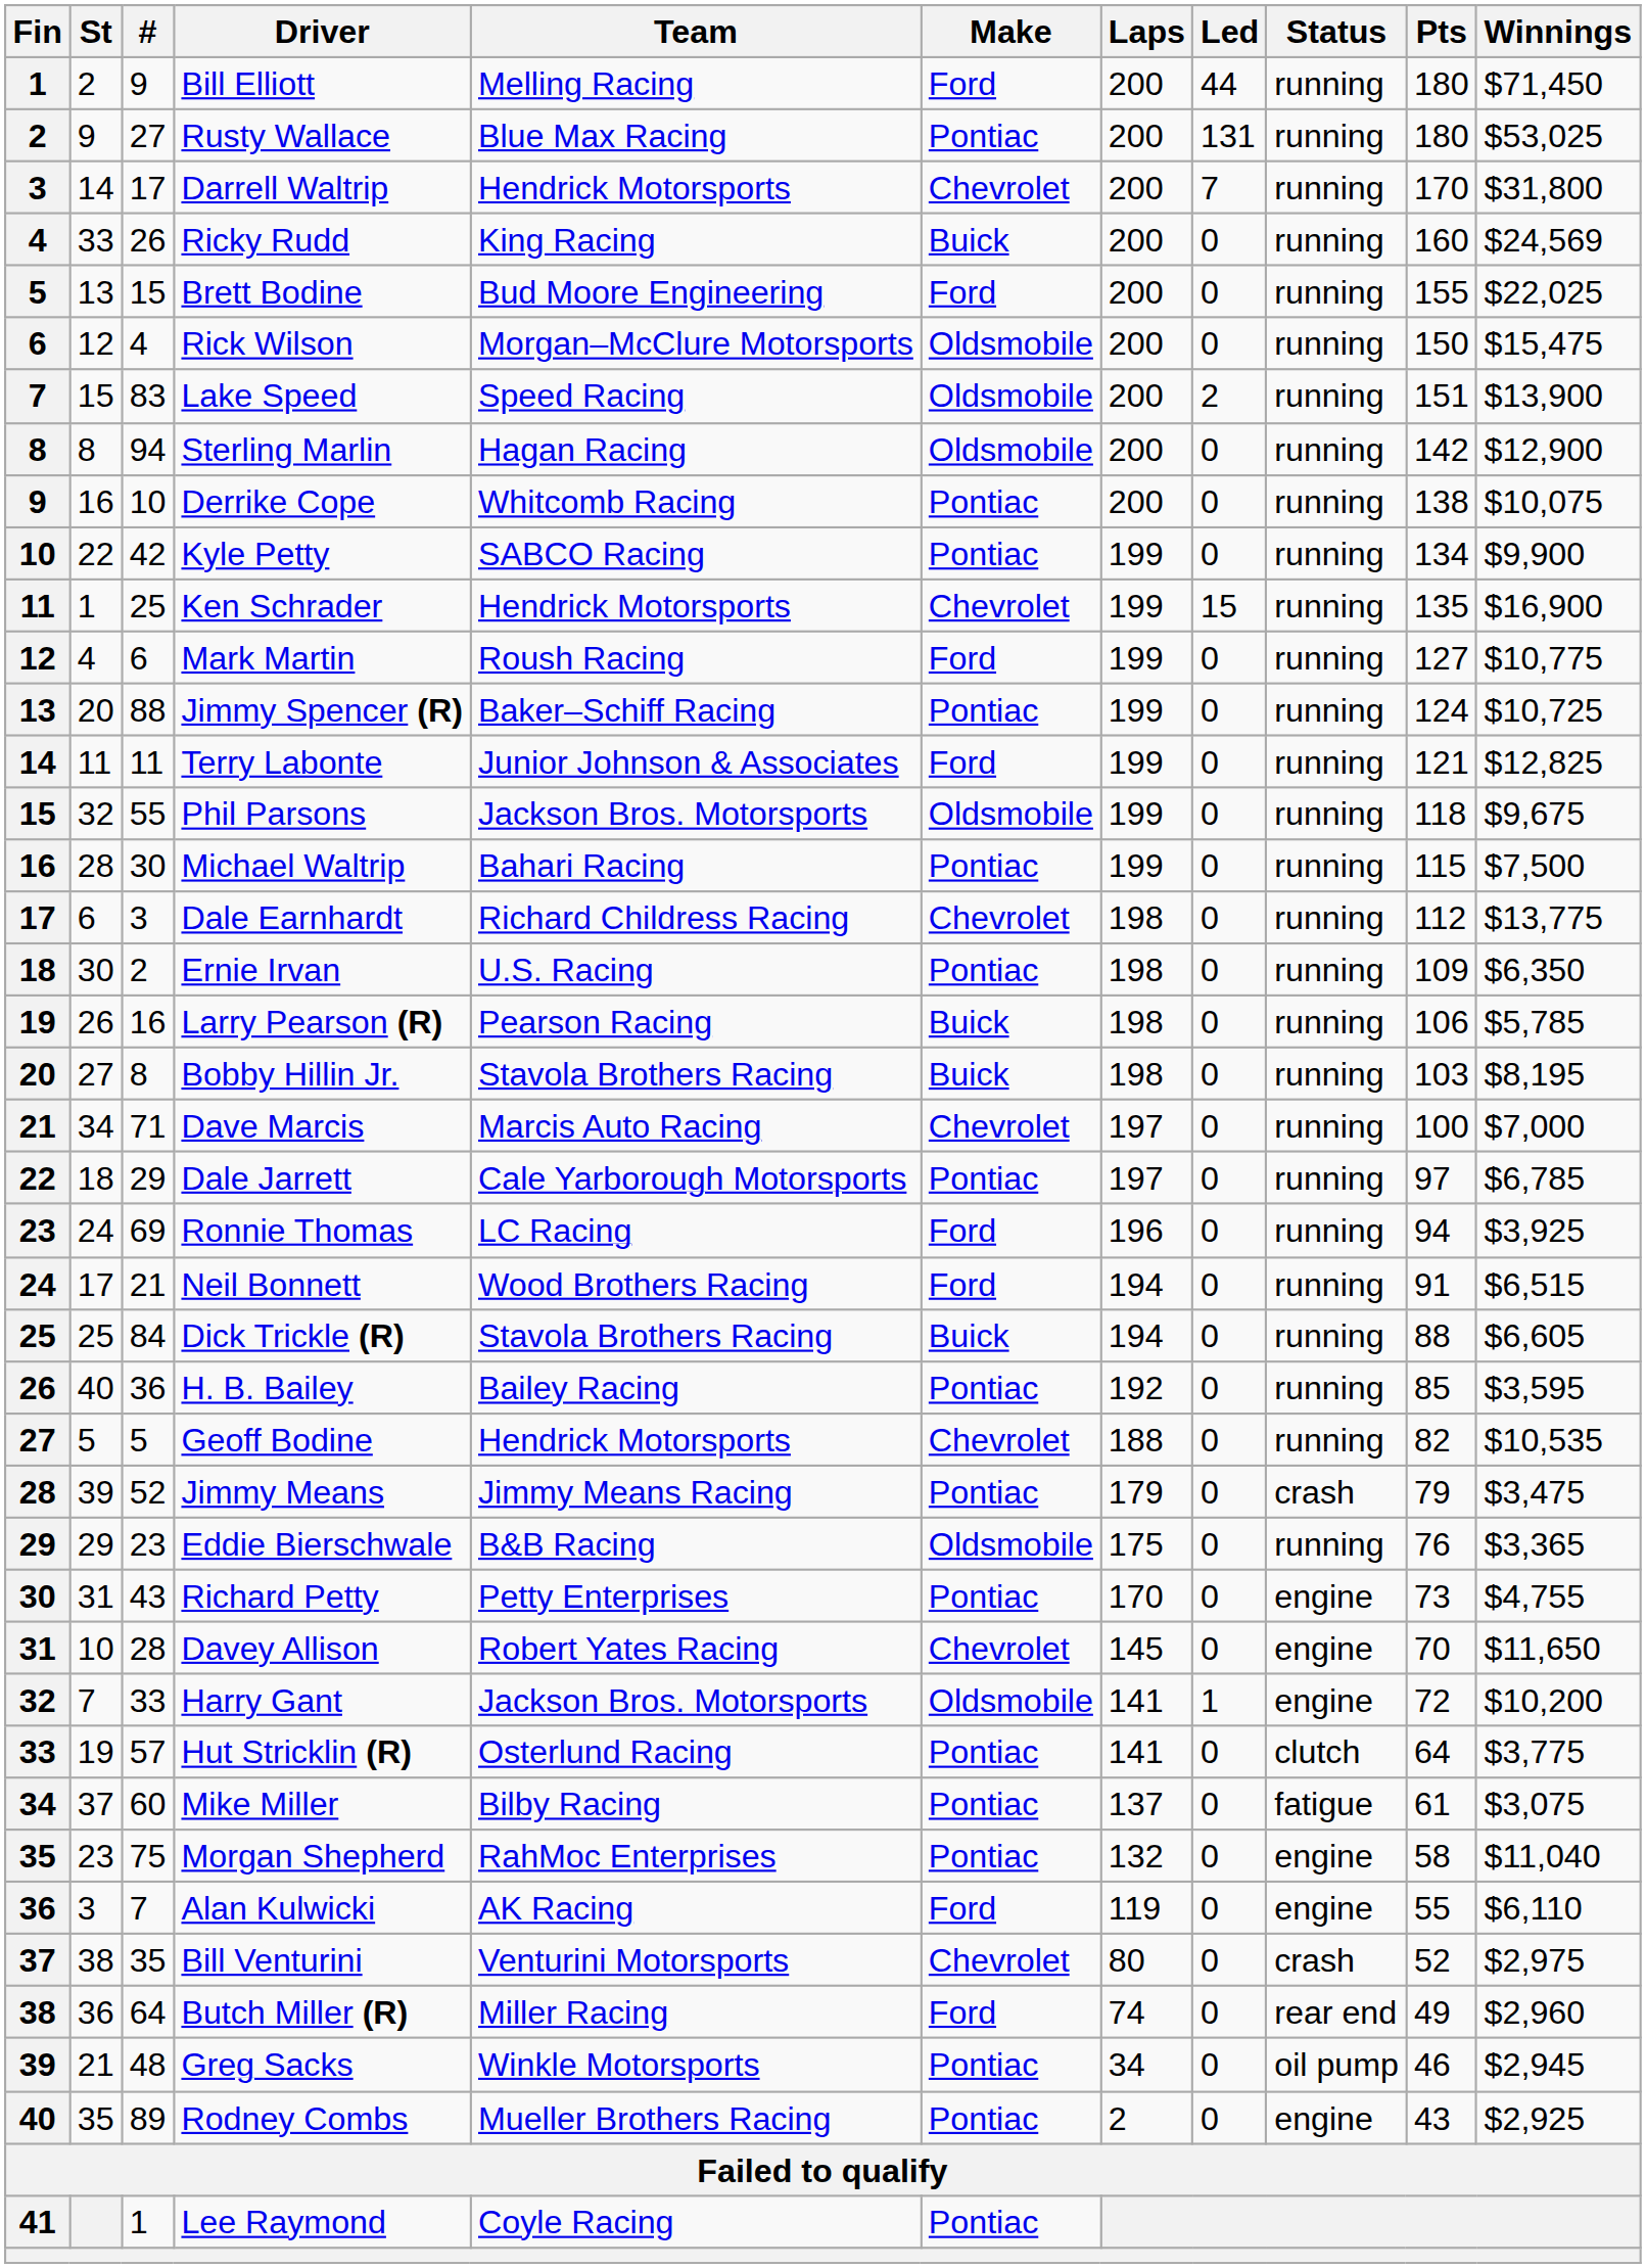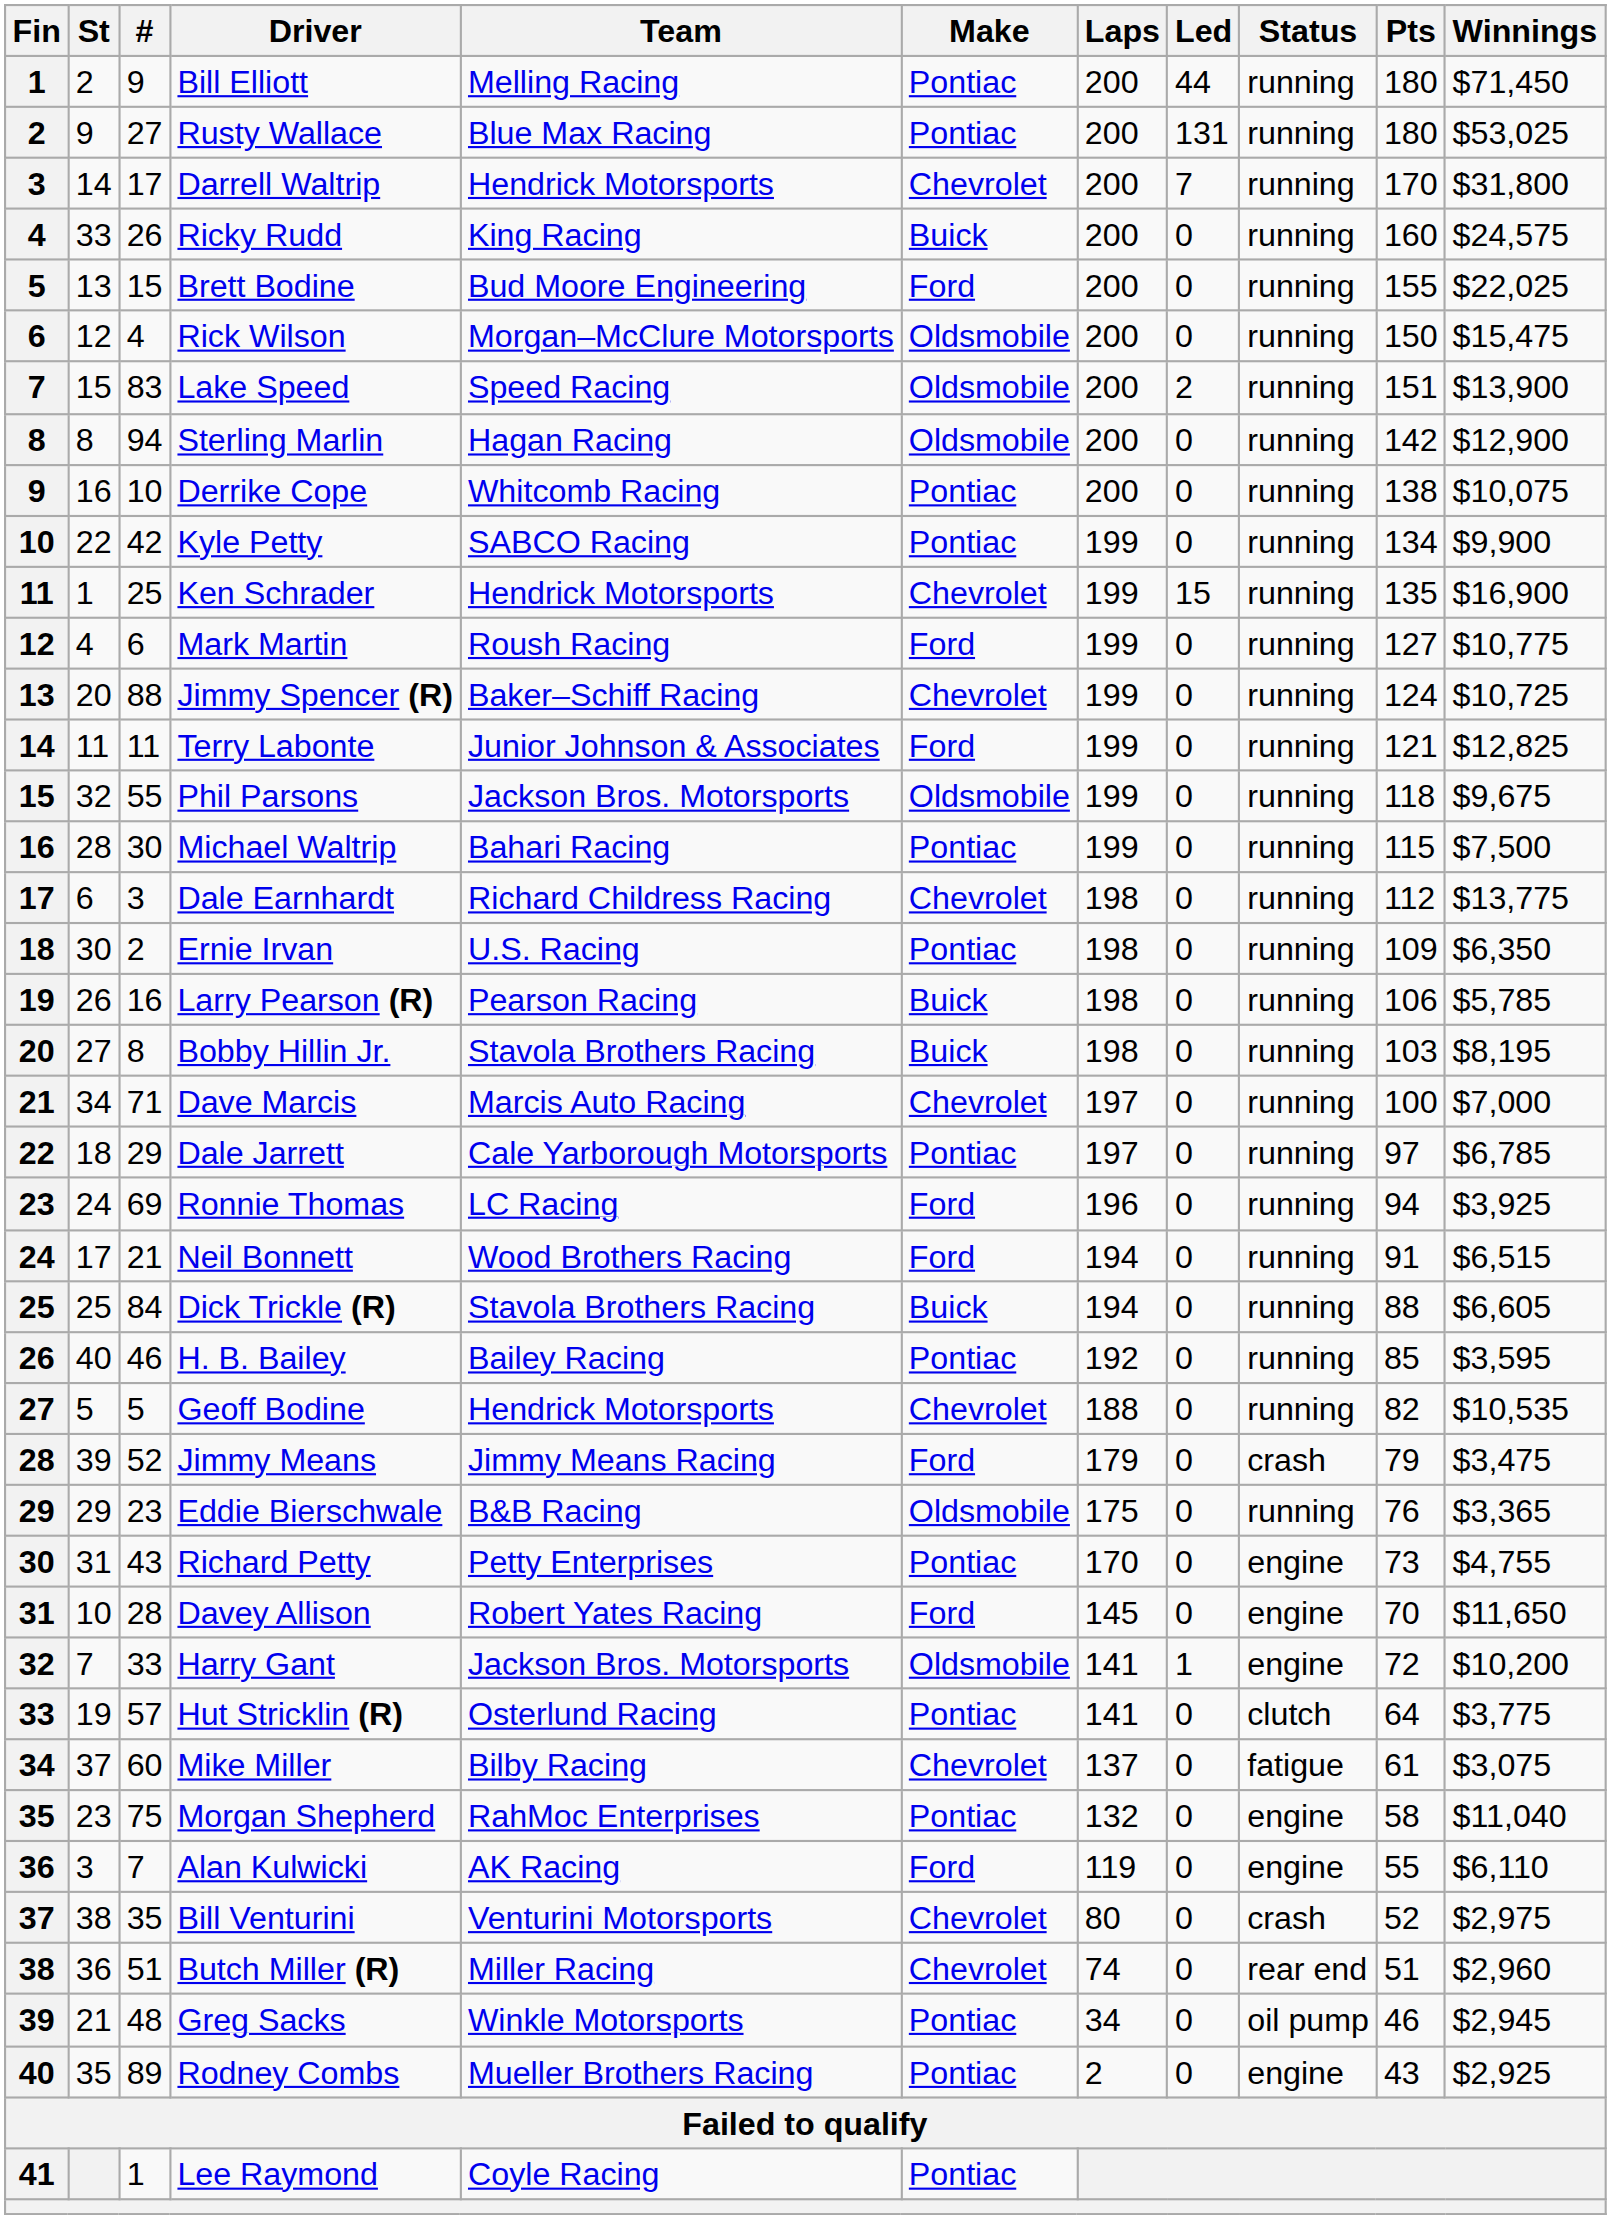Bill Elliott | Make: Ford -> Pontiac
Ricky Rudd | Winnings: $24,569 -> $24,575
Jimmy Spencer (R) | Make: Pontiac -> Chevrolet
H. B. Bailey | #: 36 -> 46
Jimmy Means | Make: Pontiac -> Ford
Davey Allison | Make: Chevrolet -> Ford
Mike Miller | Make: Pontiac -> Chevrolet
Butch Miller (R) | #: 64 -> 51
Butch Miller (R) | Make: Ford -> Chevrolet
Butch Miller (R) | Pts: 49 -> 51
